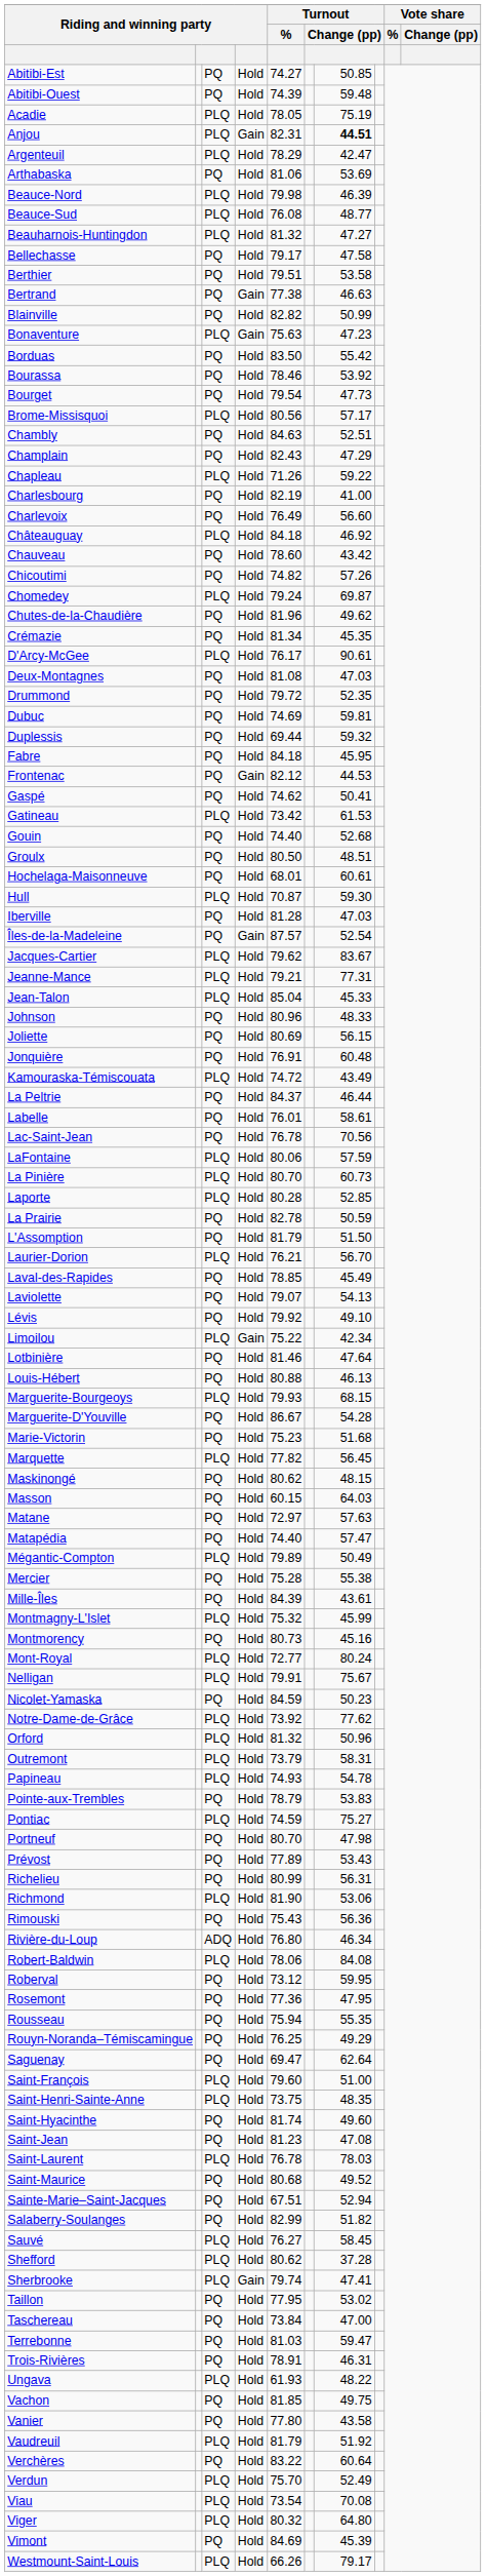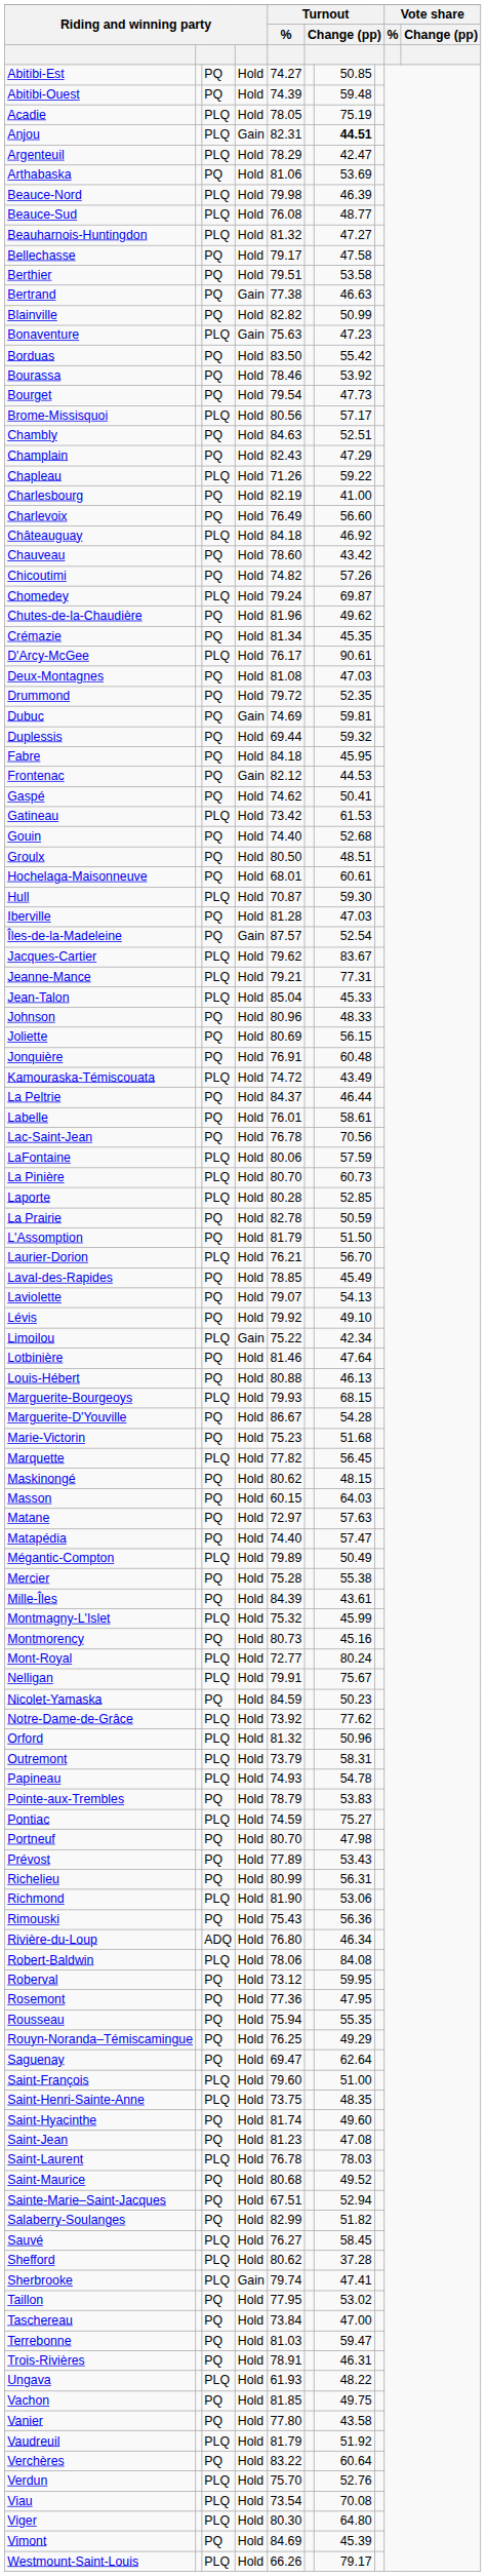Dubuc | column 4: Hold -> Gain
Verdun | column 7: 52.49 -> 52.76
Viger | Turnout / %: 80.32 -> 80.30
